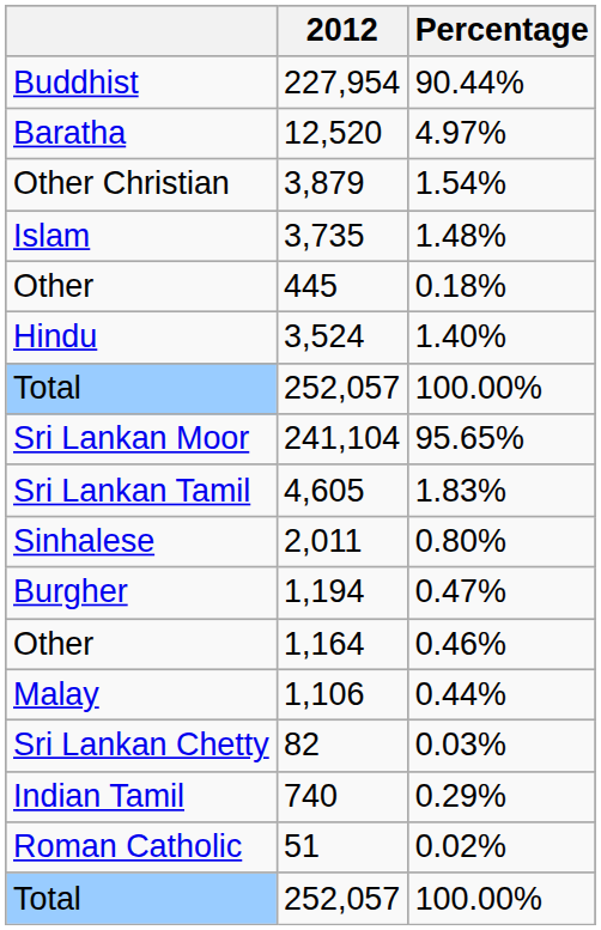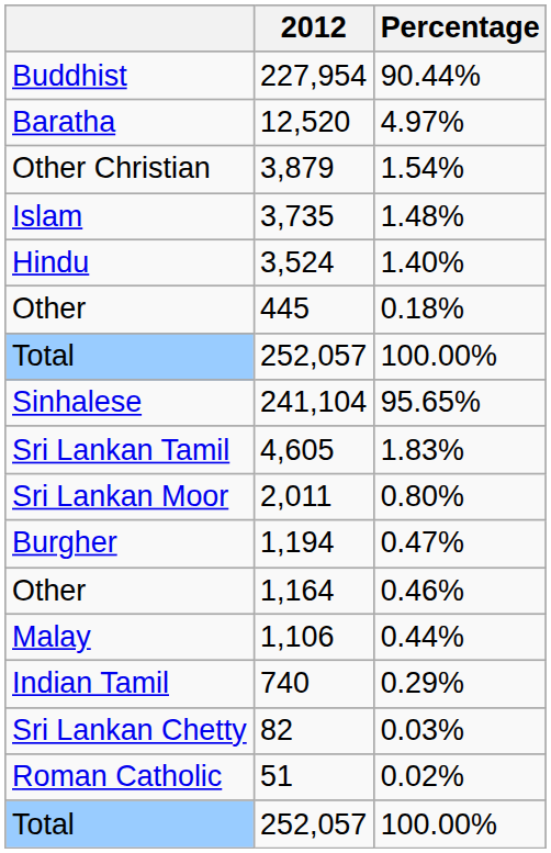rows swapped: 3,524 <-> 445
241,104 | column 1: Sri Lankan Moor -> Sinhalese
2,011 | column 1: Sinhalese -> Sri Lankan Moor
rows swapped: 740 <-> 82
